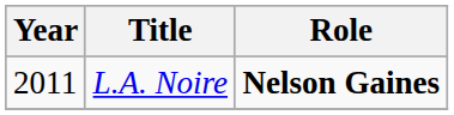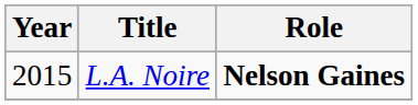L.A. Noire | Year: 2011 -> 2015
